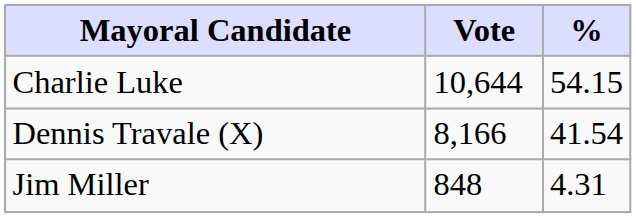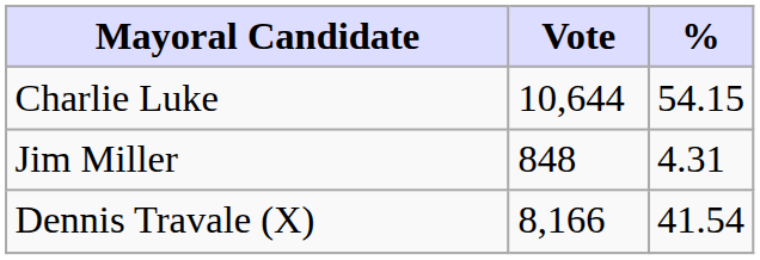rows swapped: Dennis Travale (X) <-> Jim Miller
